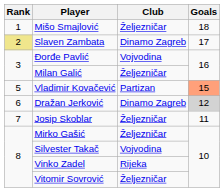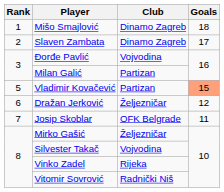Mišo Smajlović | Club: Željezničar -> Dinamo Zagreb
Slaven Zambata | Rank: khaki background -> no background
Milan Galić | Club: Željezničar -> Partizan
Dražan Jerković | Club: Dinamo Zagreb -> Željezničar
Dražan Jerković | Goals: lightgrey background -> no background
Josip Skoblar | Club: Željezničar -> OFK Belgrade
Vitomir Sovrović | Club: Željezničar -> Radnički Niš
